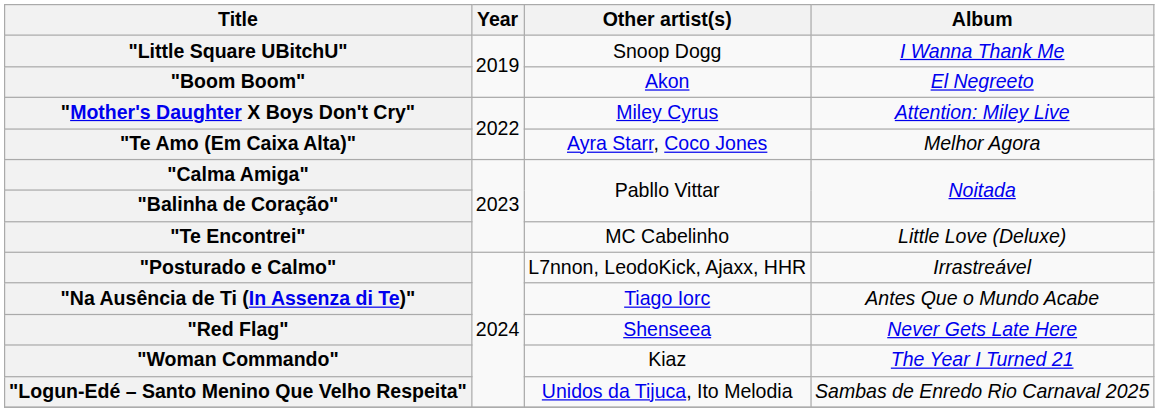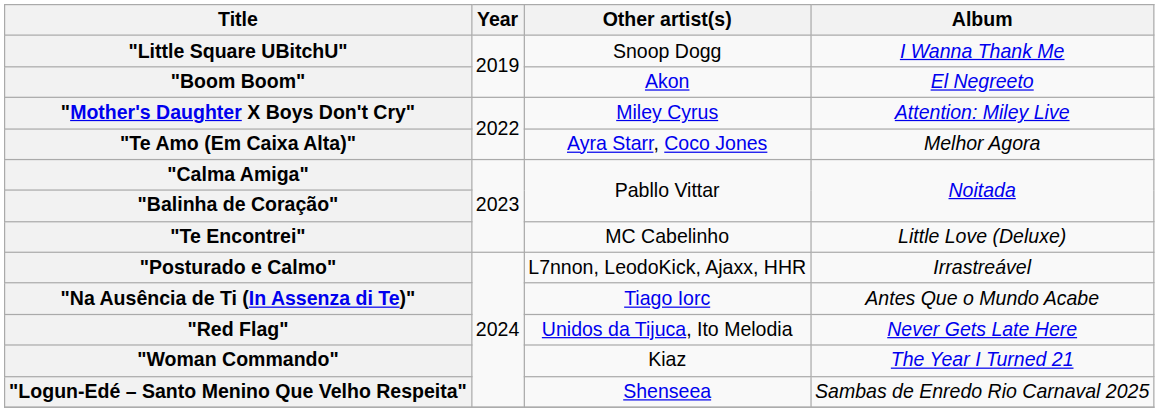"Red Flag" | Other artist(s): Shenseea -> Unidos da Tijuca, Ito Melodia
"Logun-Edé – Santo Menino Que Velho Respeita" | Other artist(s): Unidos da Tijuca, Ito Melodia -> Shenseea
